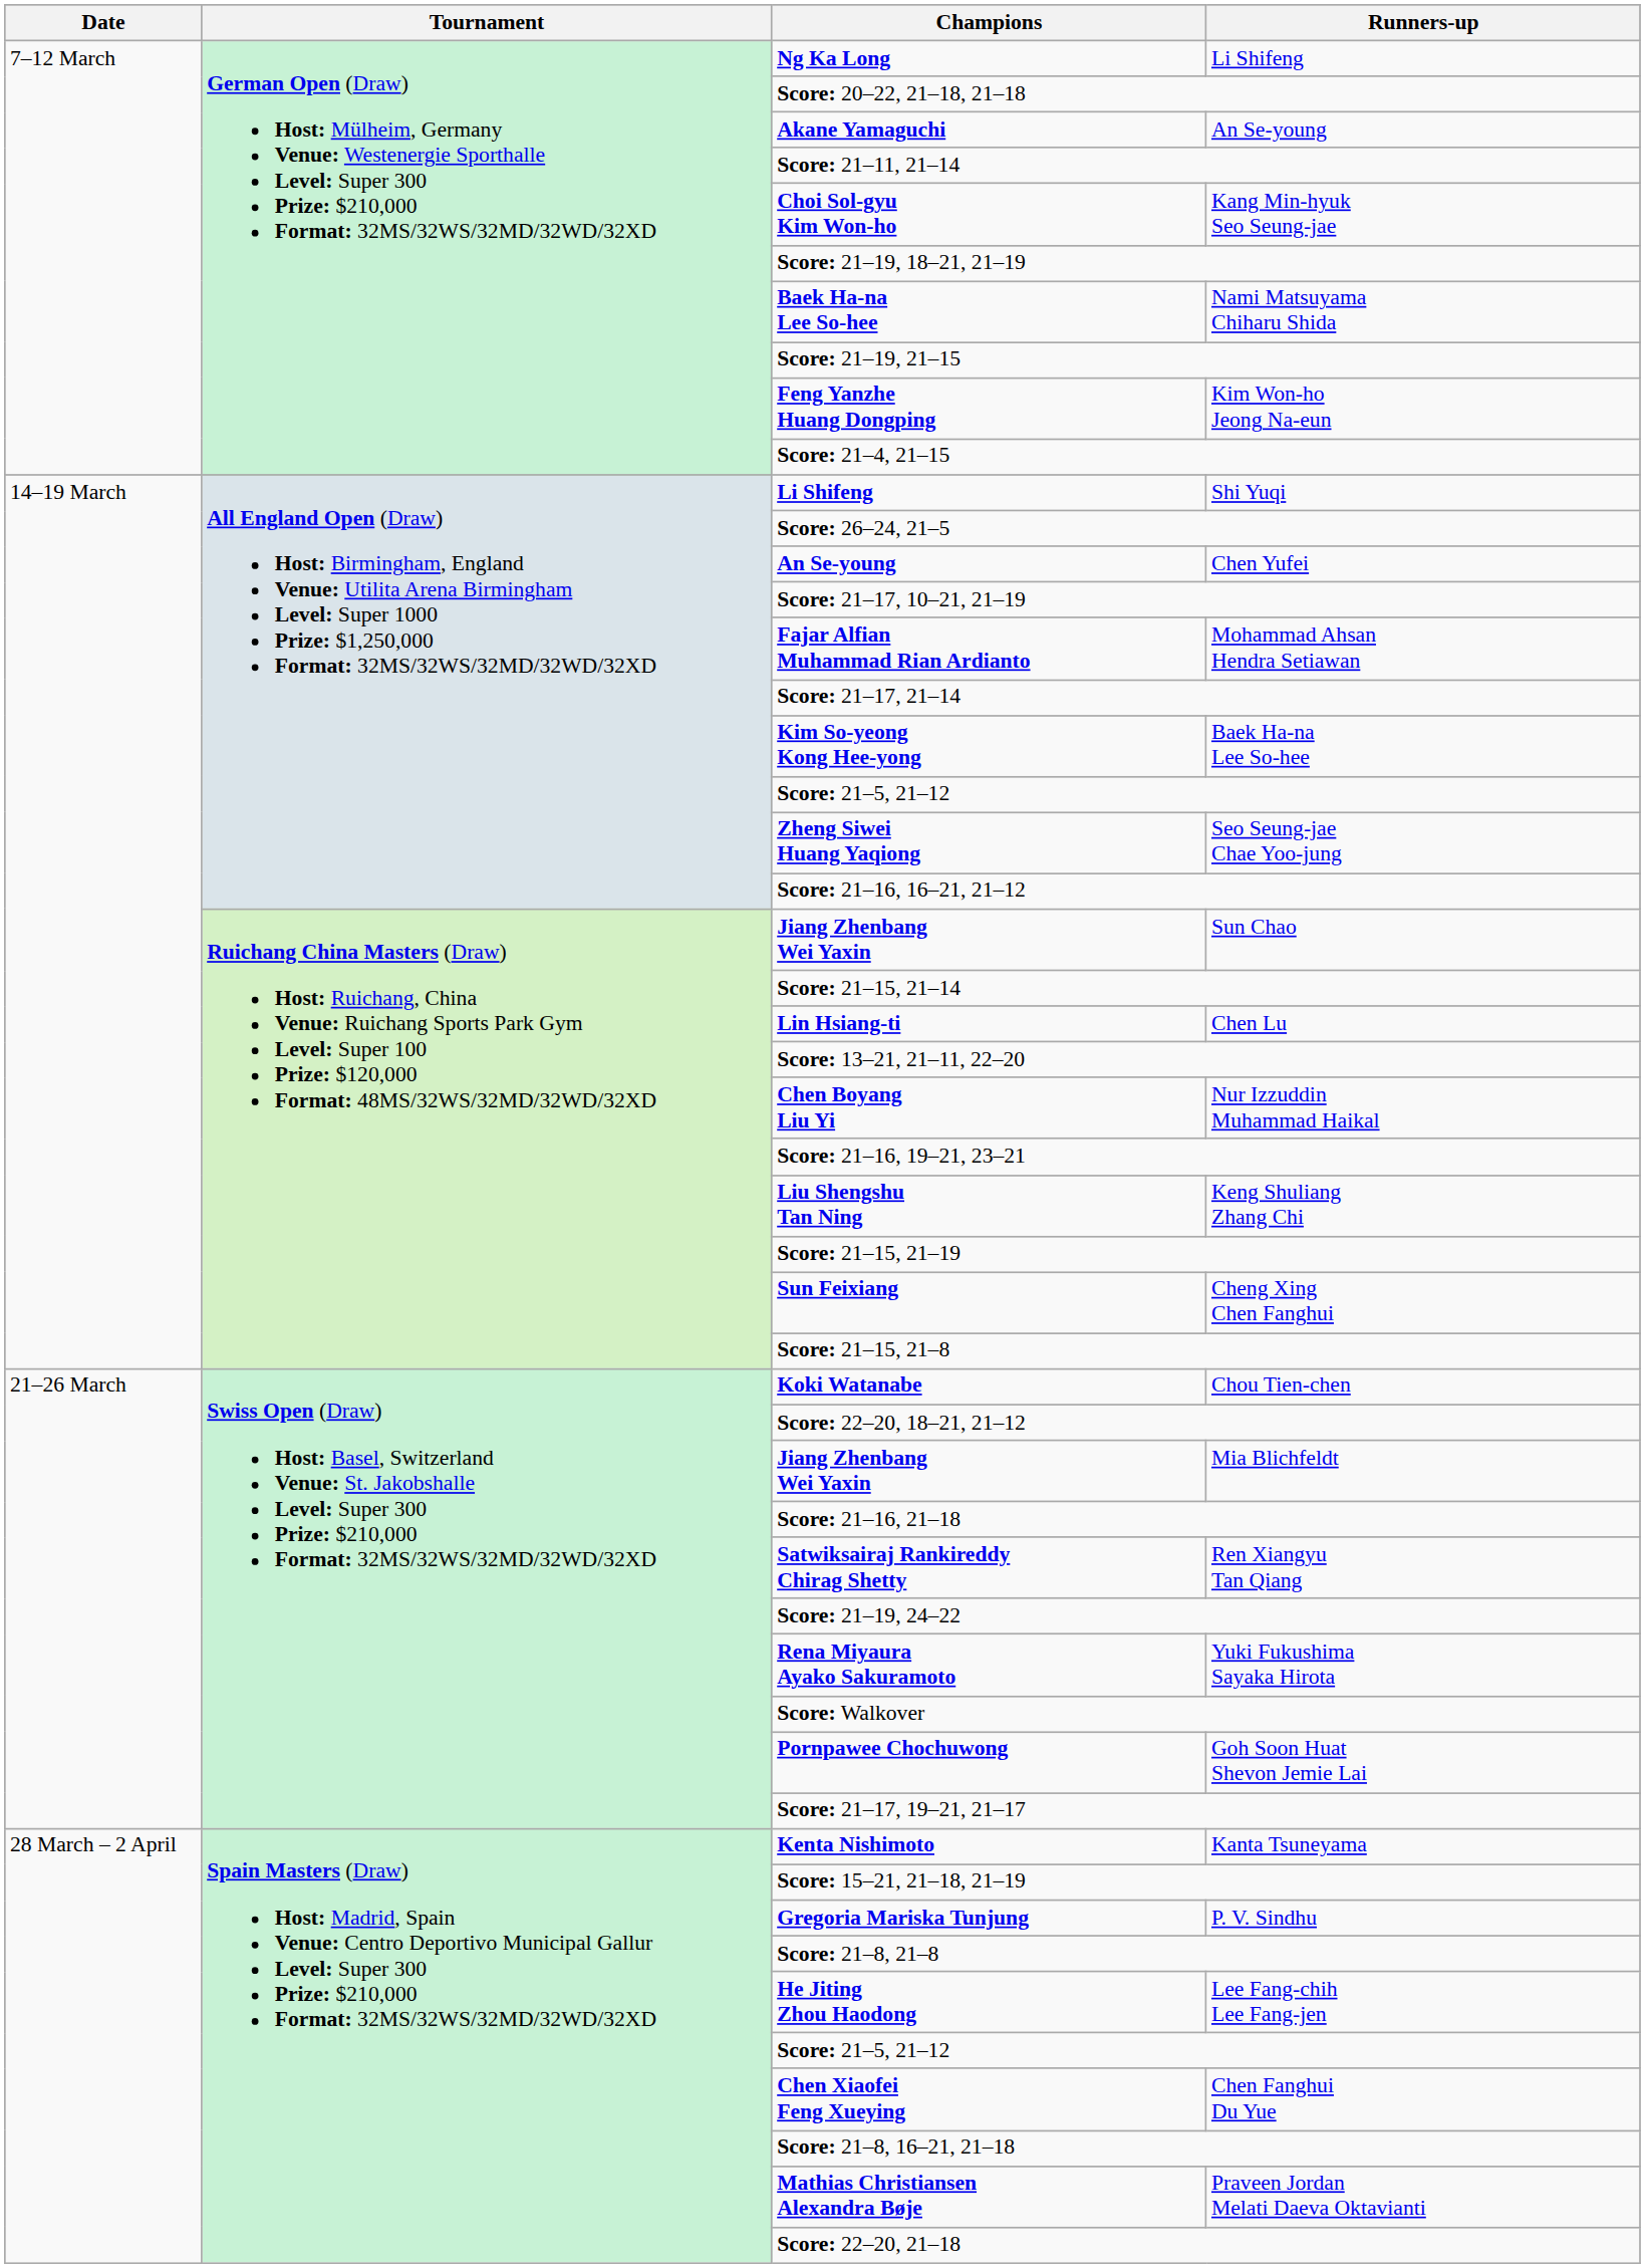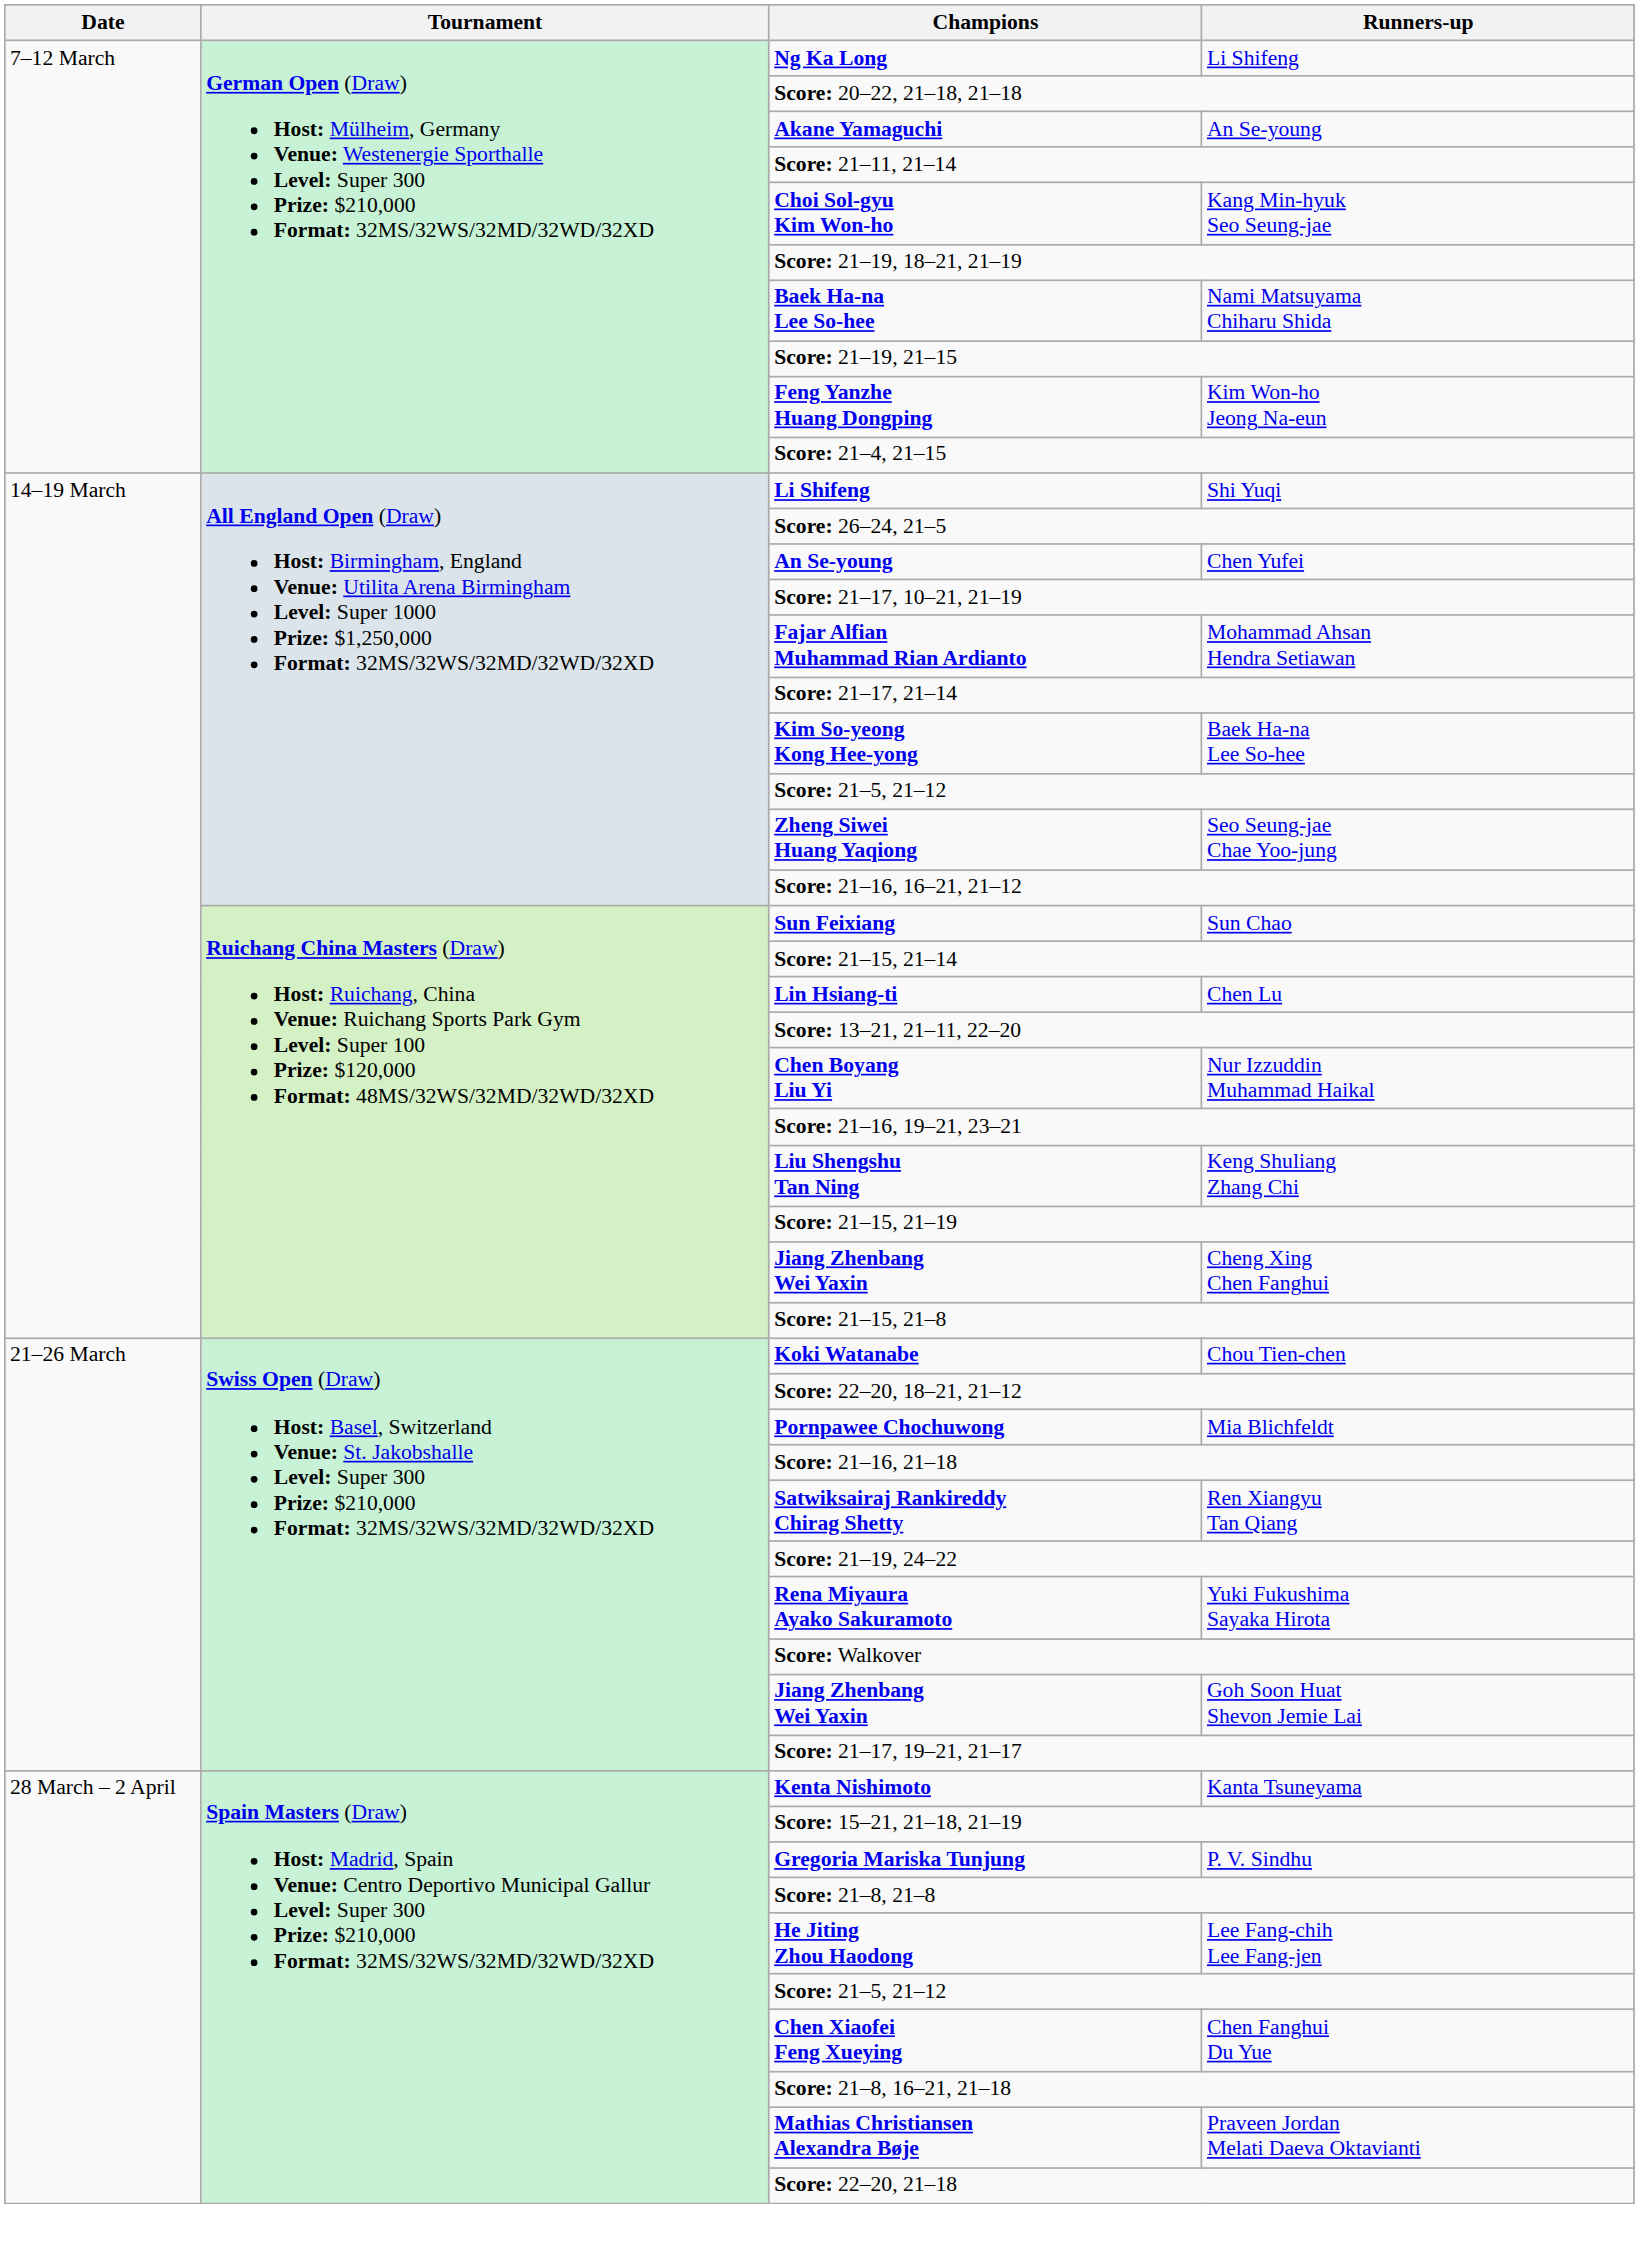Sun Chao | Champions: Jiang Zhenbang Wei Yaxin -> Sun Feixiang
Cheng Xing Chen Fanghui | Champions: Sun Feixiang -> Jiang Zhenbang Wei Yaxin
Mia Blichfeldt | Champions: Jiang Zhenbang Wei Yaxin -> Pornpawee Chochuwong
Goh Soon Huat Shevon Jemie Lai | Champions: Pornpawee Chochuwong -> Jiang Zhenbang Wei Yaxin
